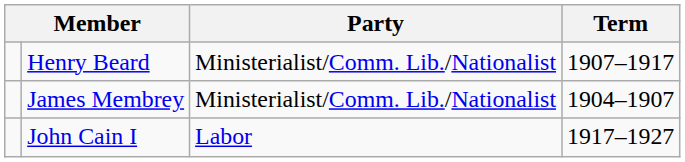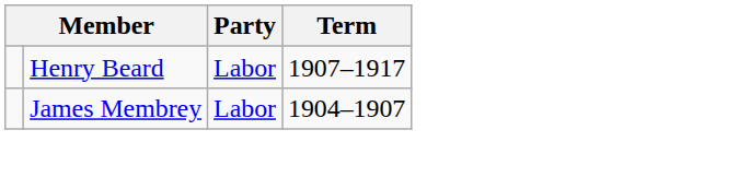Henry Beard | Party: Ministerialist/Comm. Lib./Nationalist -> Labor
James Membrey | Party: Ministerialist/Comm. Lib./Nationalist -> Labor
- row: John Cain I | Labor | 1917–1927
